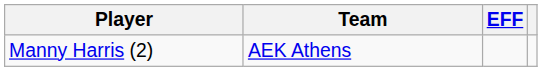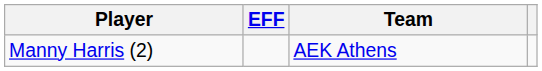columns swapped: Team <-> EFF
